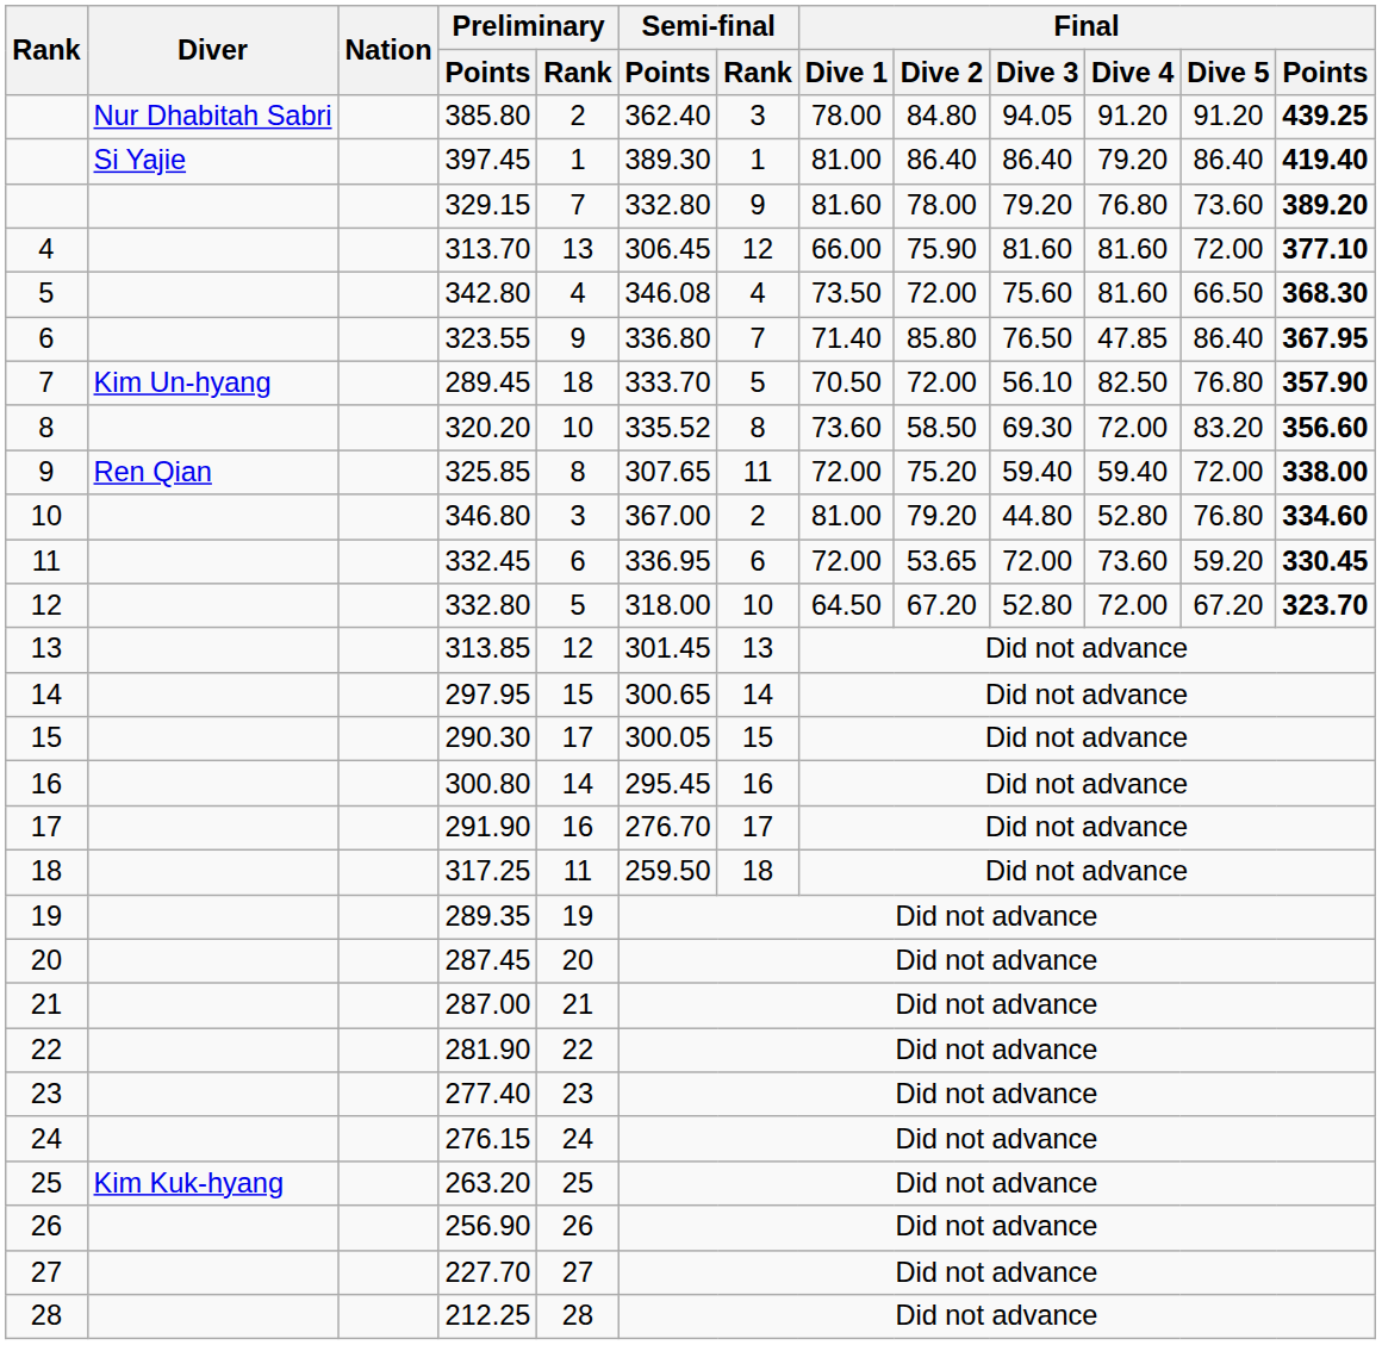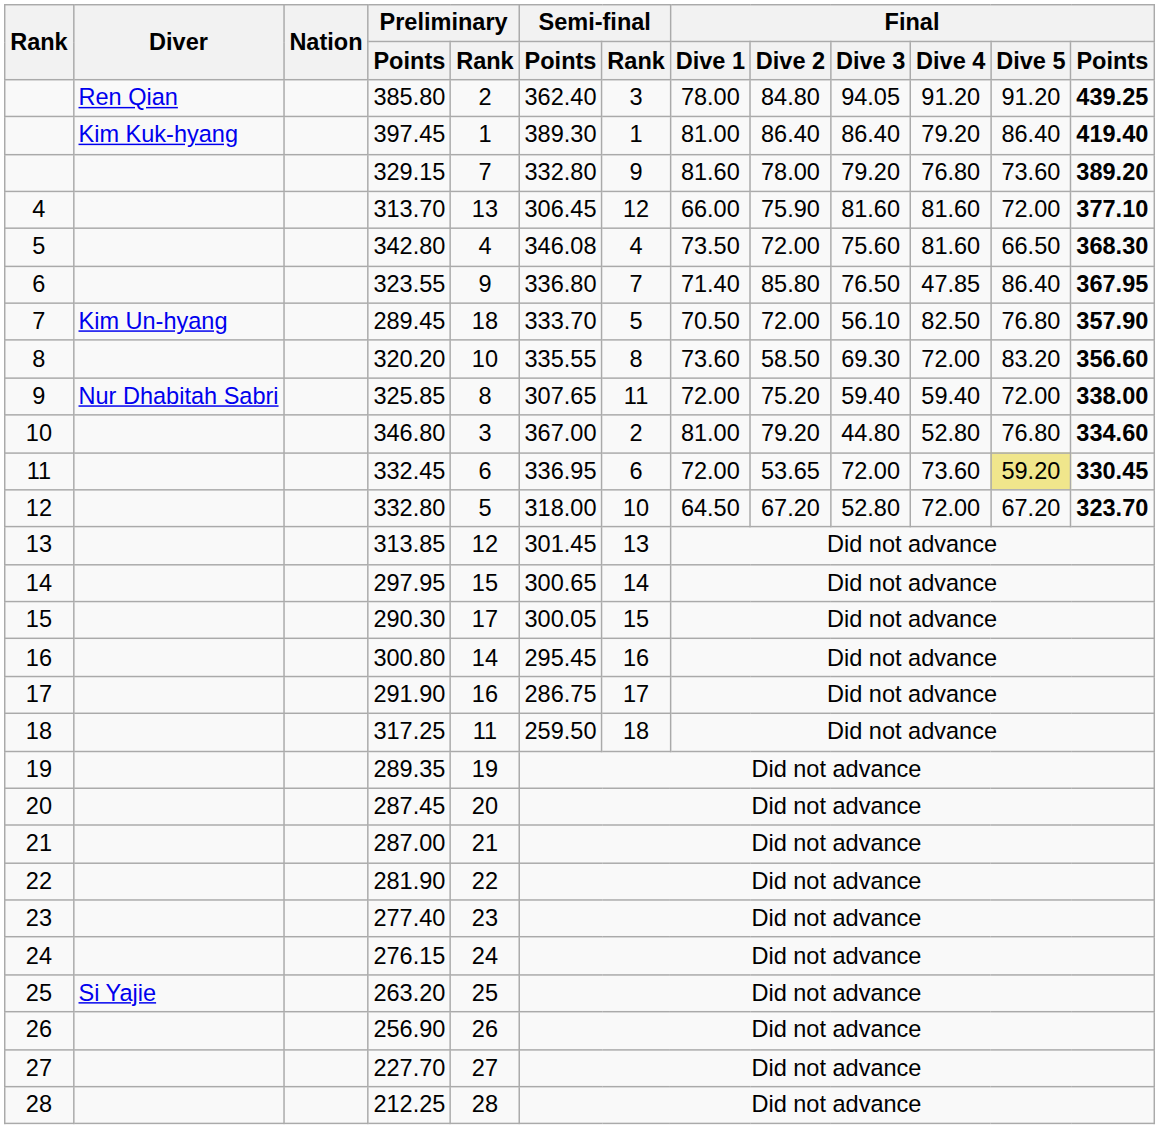385.80 | Diver: Nur Dhabitah Sabri -> Ren Qian
397.45 | Diver: Si Yajie -> Kim Kuk-hyang
320.20 | Semi-final / Points: 335.52 -> 335.55
325.85 | Diver: Ren Qian -> Nur Dhabitah Sabri
332.45 | Final / Dive 5: no background -> khaki background
291.90 | Semi-final / Points: 276.70 -> 286.75
263.20 | Diver: Kim Kuk-hyang -> Si Yajie
